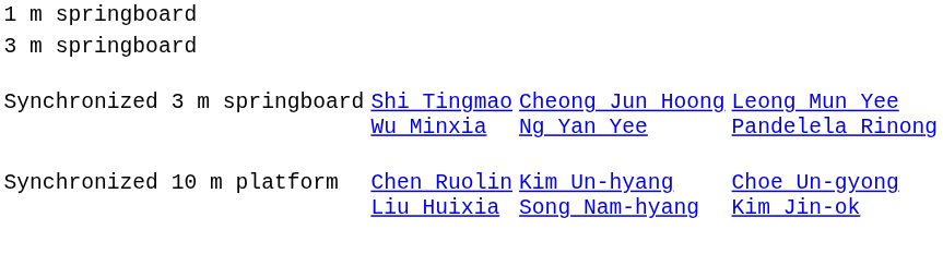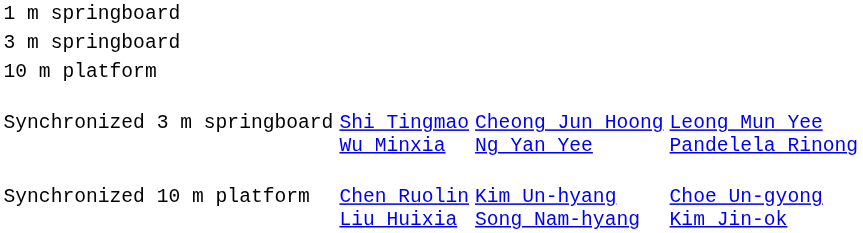+ row: 10 m platform
